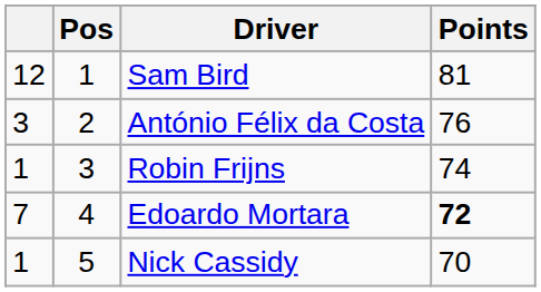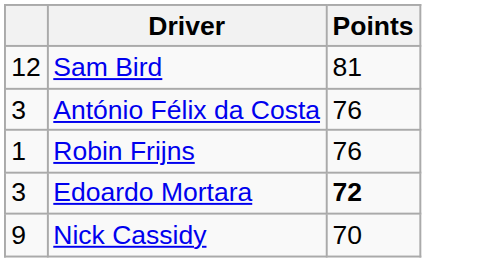- column: Pos | 1 | 2 | 3 | 4 | 5
Robin Frijns | Points: 74 -> 76
Edoardo Mortara | column 1: 7 -> 3
Nick Cassidy | column 1: 1 -> 9
